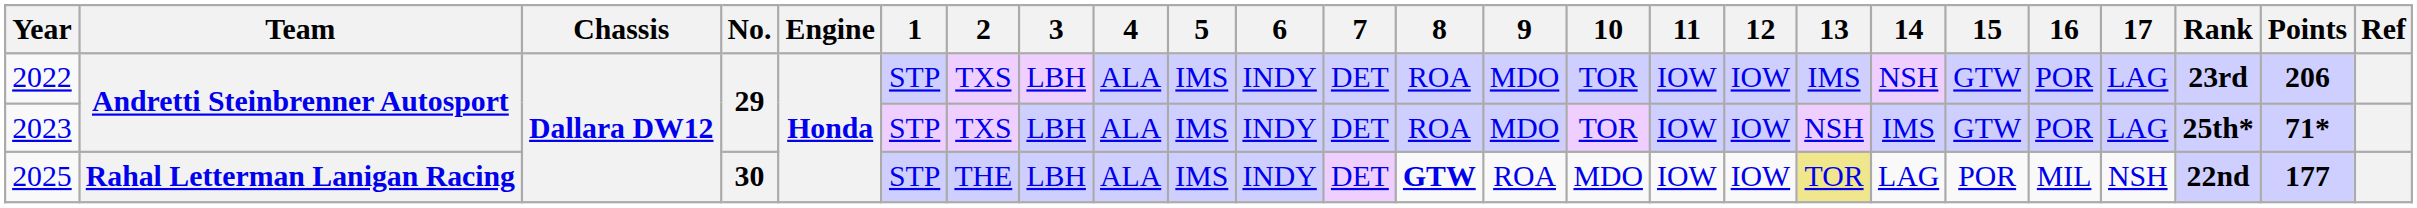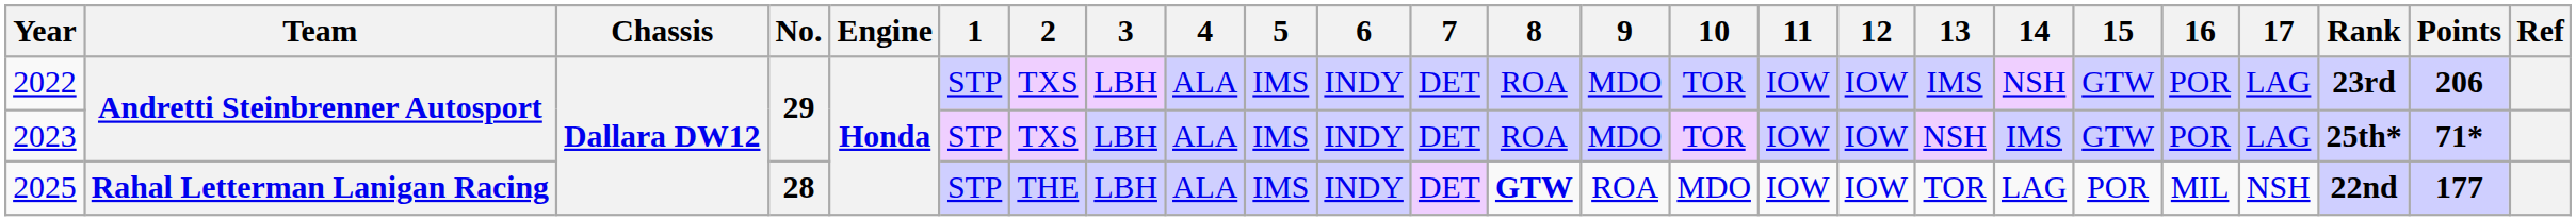2025 | No.: 30 -> 28
2025 | 13: khaki background -> no background
